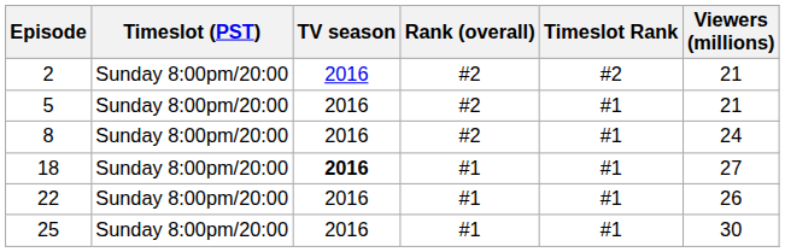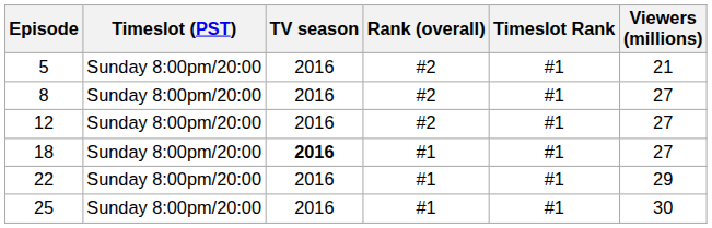- row: 2 | Sunday 8:00pm/20:00 | 2016 | #2 | #2 | 21
8 | Viewers (millions): 24 -> 27
+ row: 12 | Sunday 8:00pm/20:00 | 2016 | #2 | #1 | 27
22 | Viewers (millions): 26 -> 29
